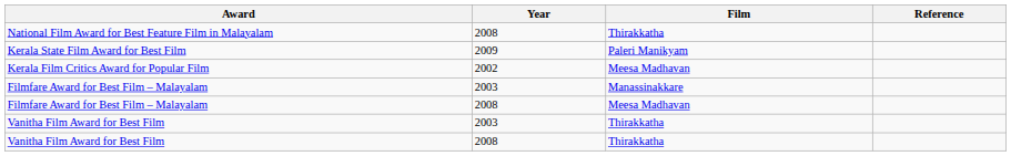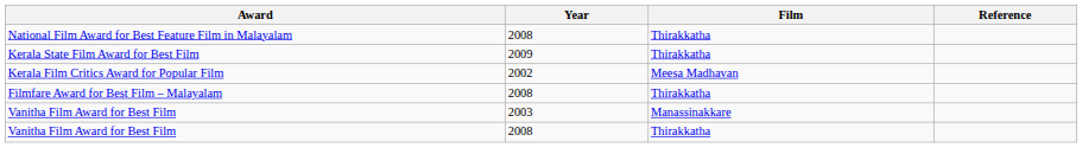Kerala State Film Award for Best Film | Film: Paleri Manikyam -> Thirakkatha
- row: Filmfare Award for Best Film – Malayalam | 2003 | Manassinakkare
Filmfare Award for Best Film – Malayalam / 2008 | Film: Meesa Madhavan -> Thirakkatha
Vanitha Film Award for Best Film / 2003 | Film: Thirakkatha -> Manassinakkare
